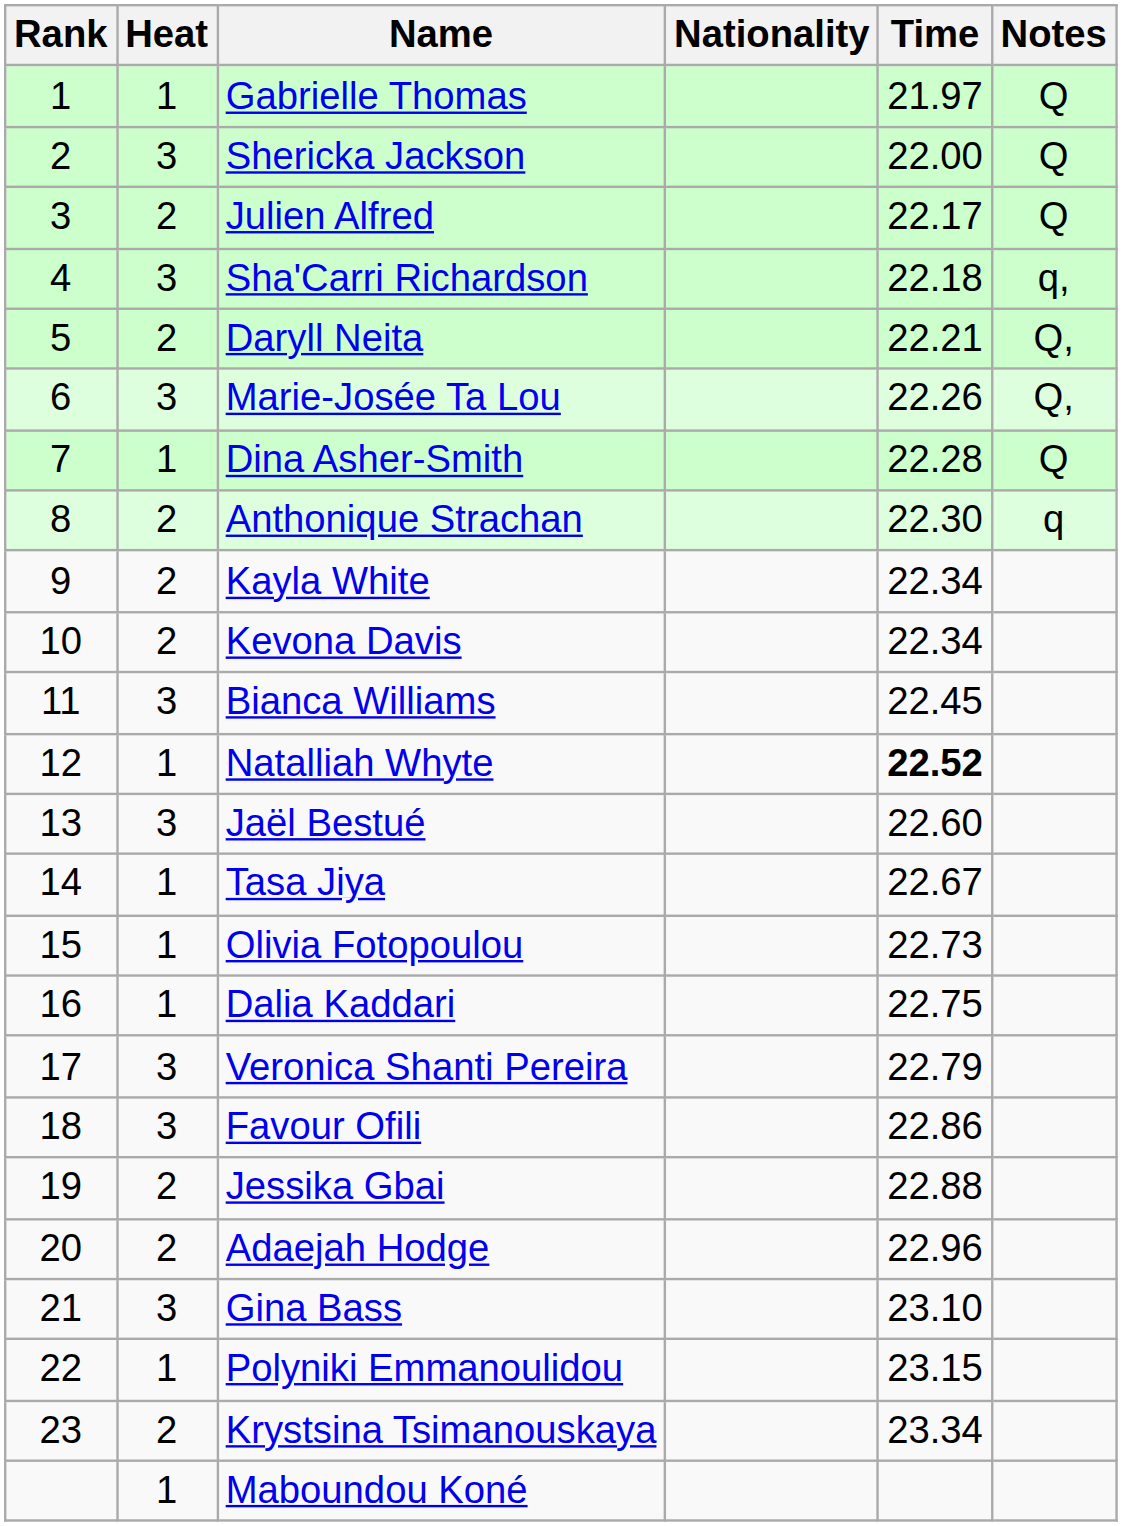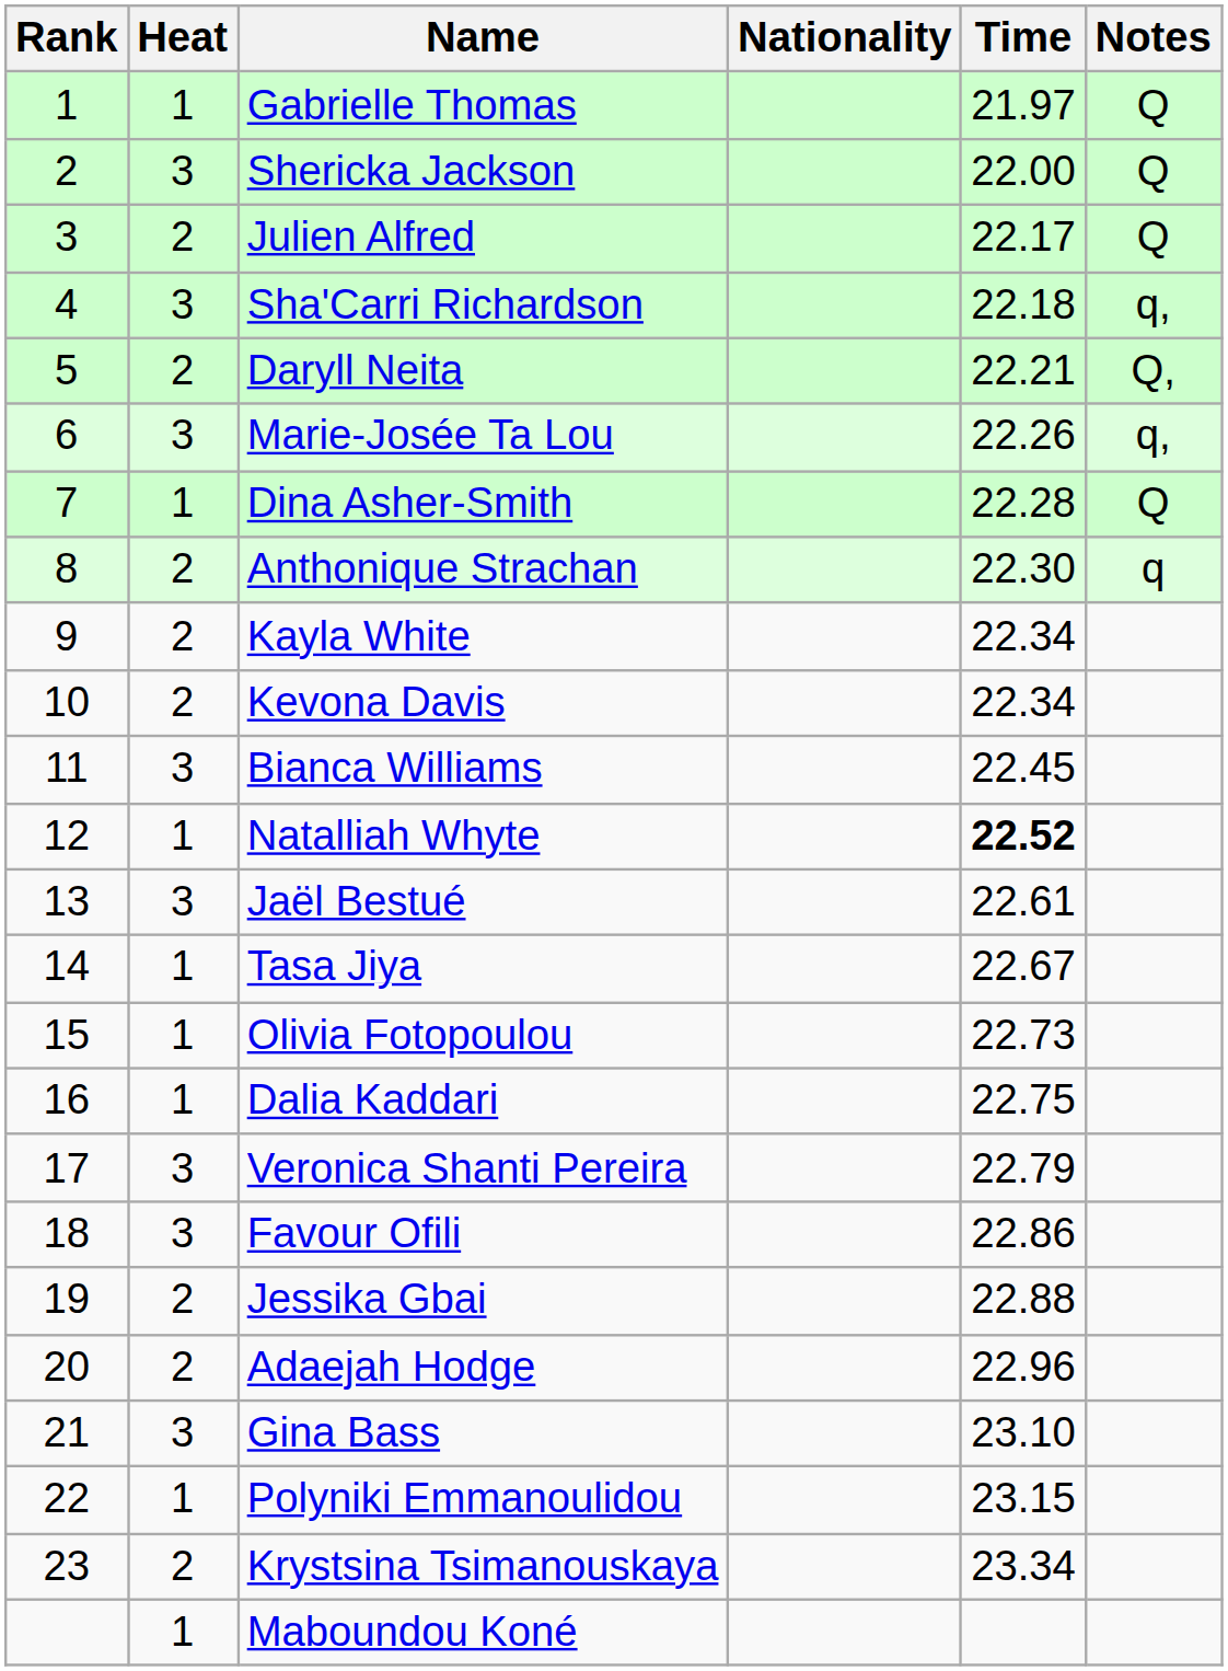Marie-Josée Ta Lou | Notes: Q, -> q,
Jaël Bestué | Time: 22.60 -> 22.61
